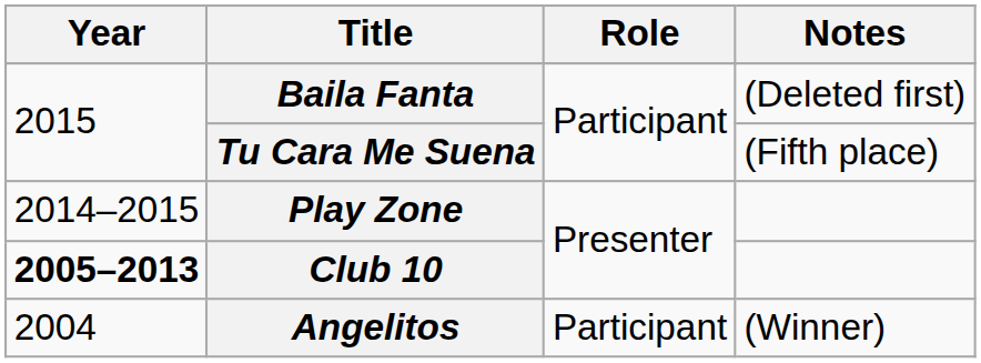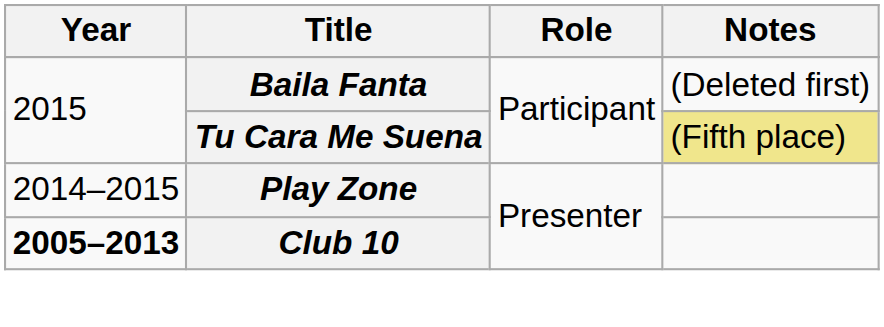Tu Cara Me Suena | Notes: no background -> khaki background
- row: 2004 | Angelitos | Participant | (Winner)
